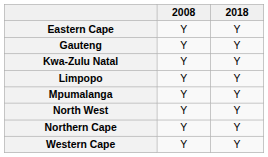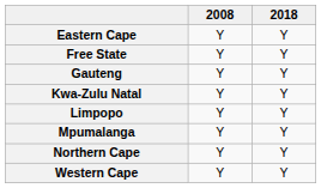+ row: Free State | Y | Y
- row: North West | Y | Y
